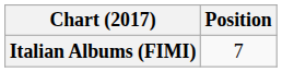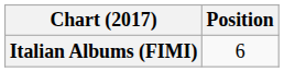Italian Albums (FIMI) | Position: 7 -> 6
